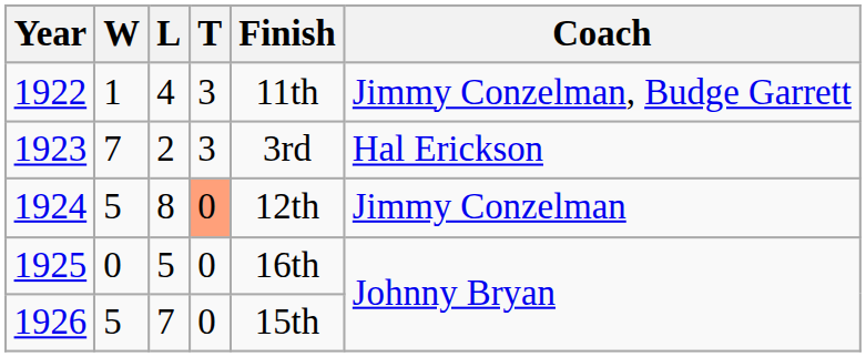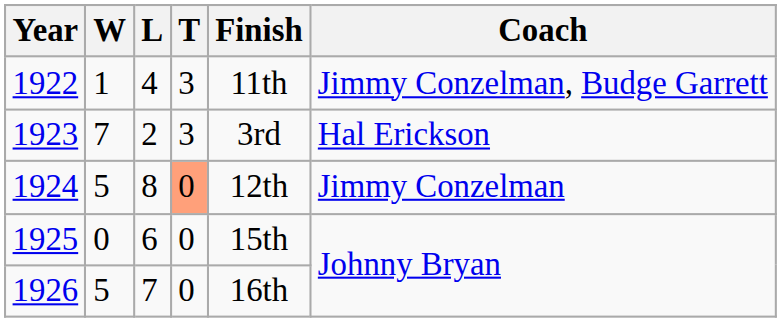1925 | L: 5 -> 6
1925 | Finish: 16th -> 15th
1926 | Finish: 15th -> 16th
